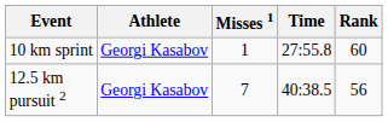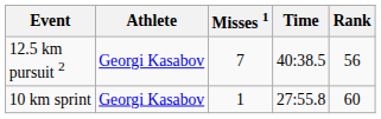rows swapped: 10 km sprint <-> 12.5 km pursuit 2
